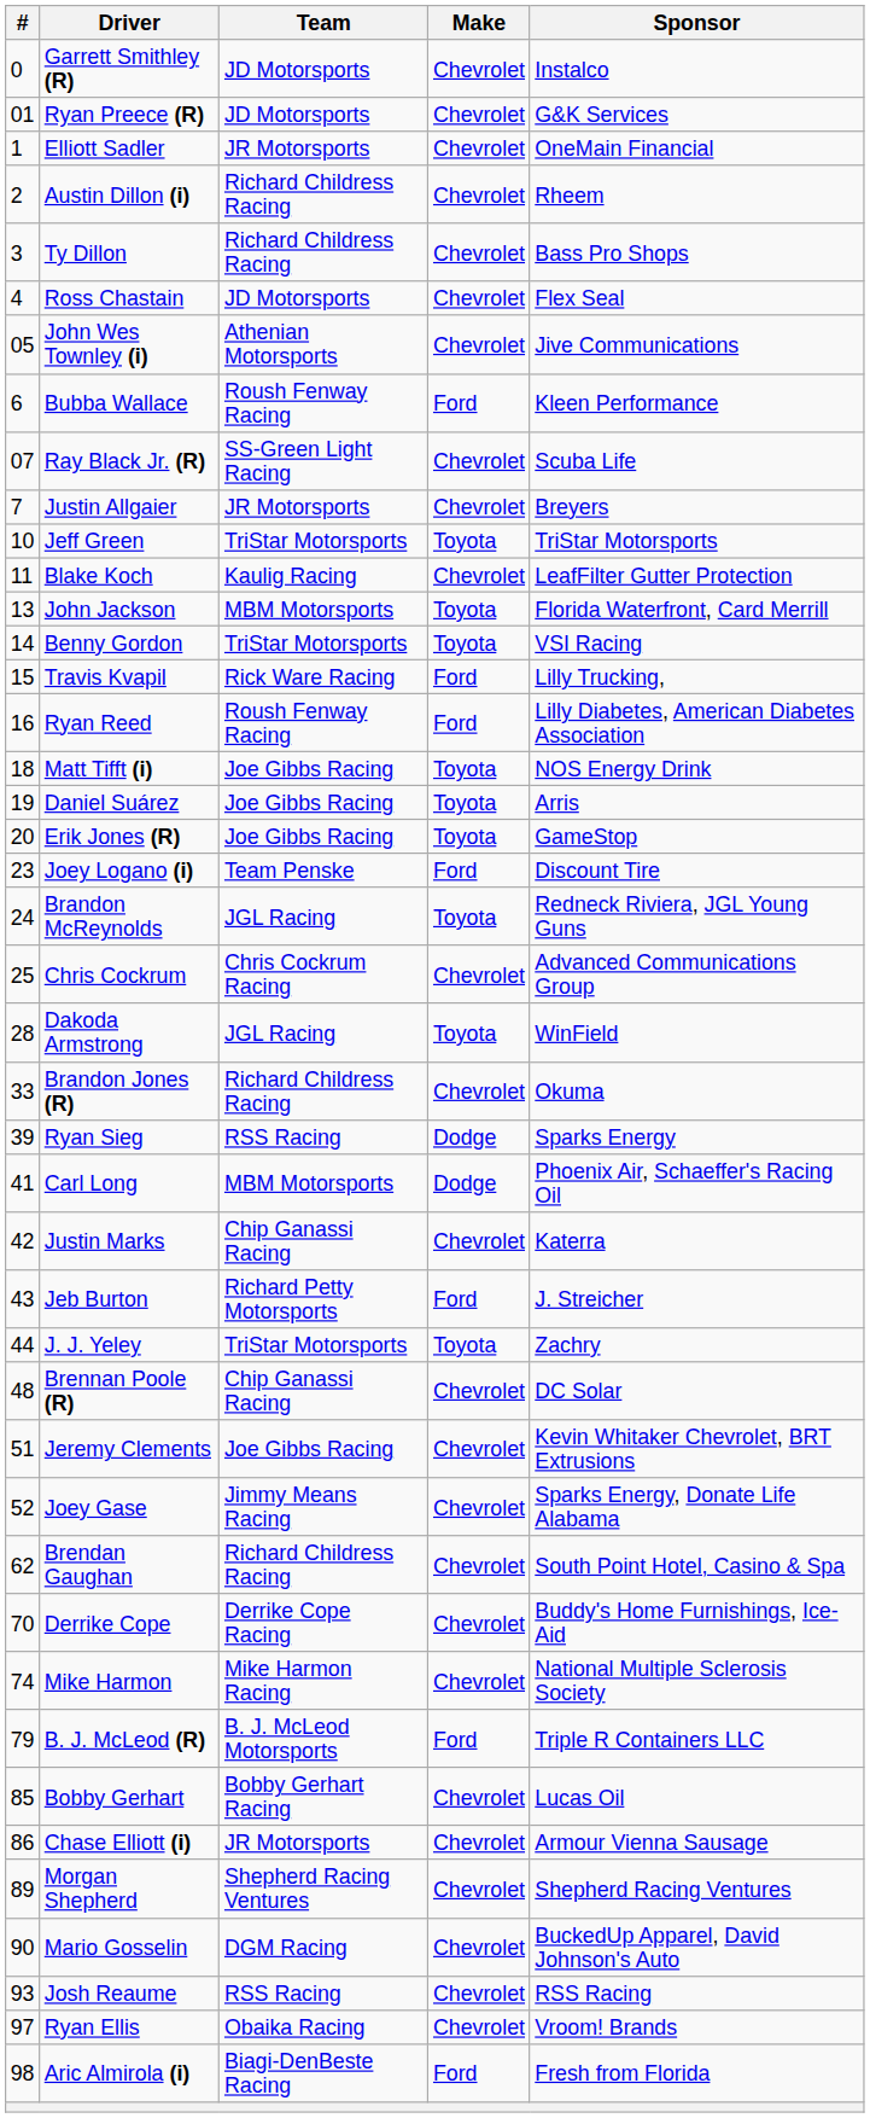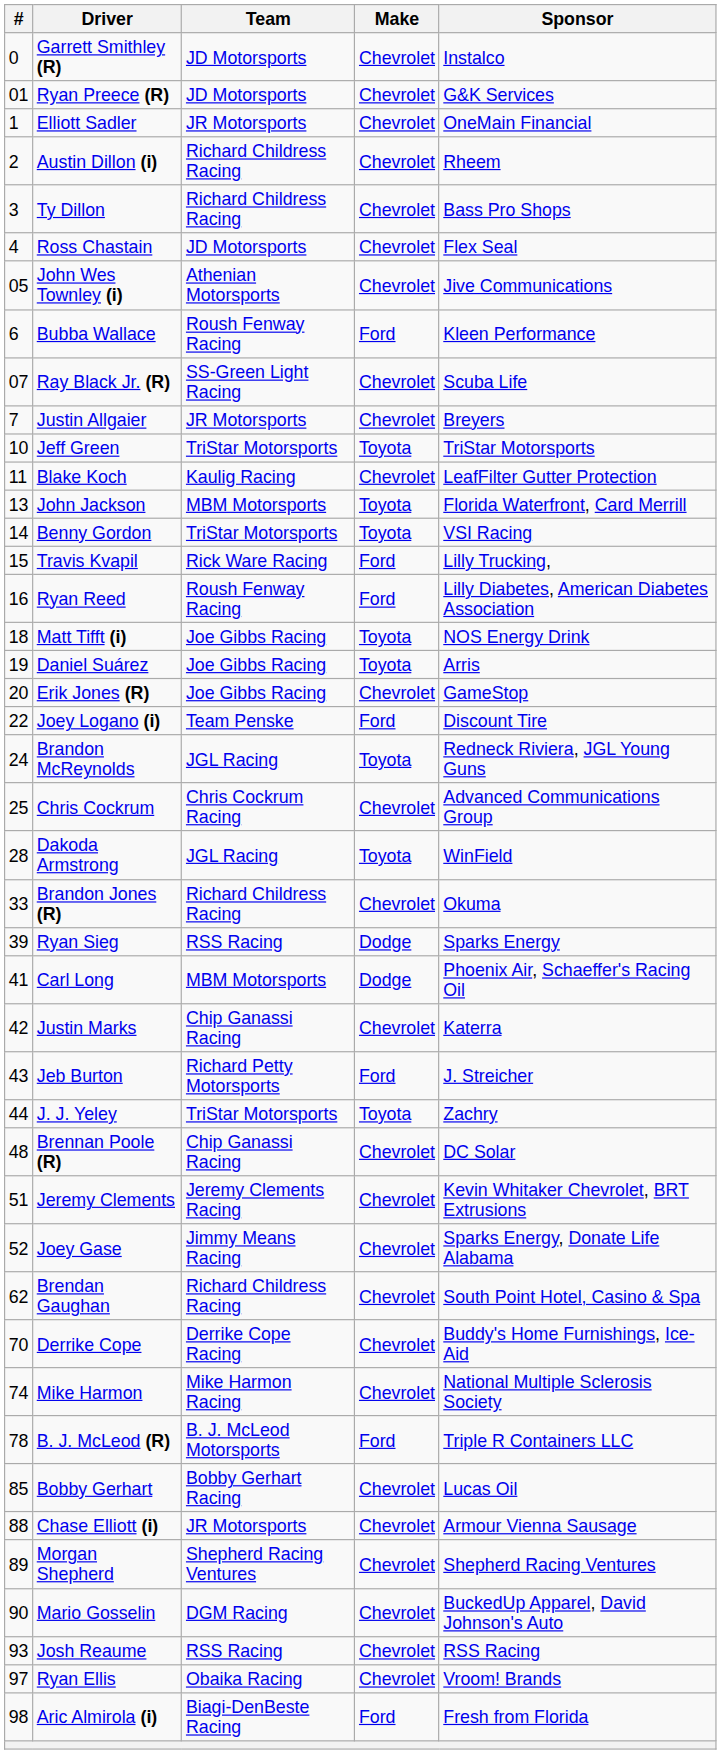Erik Jones (R) | Make: Toyota -> Chevrolet
Joey Logano (i) | #: 23 -> 22
Jeremy Clements | Team: Joe Gibbs Racing -> Jeremy Clements Racing
B. J. McLeod (R) | #: 79 -> 78
Chase Elliott (i) | #: 86 -> 88
